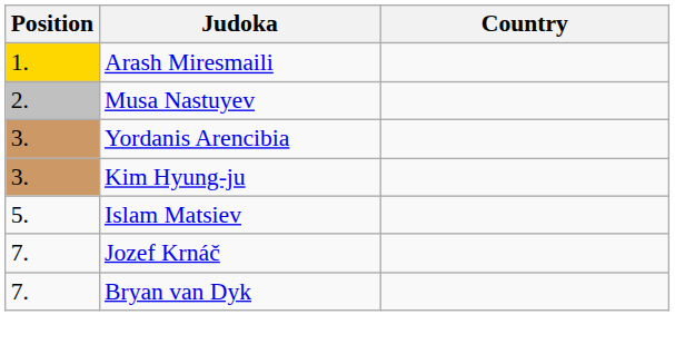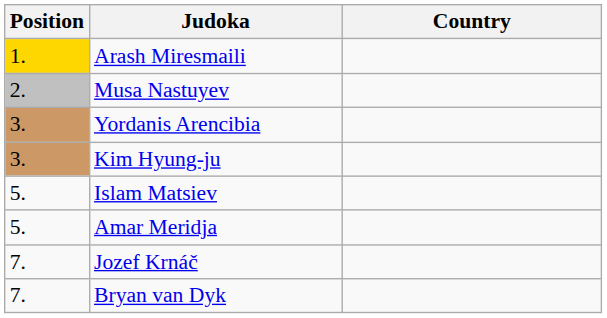+ row: 5. | Amar Meridja
